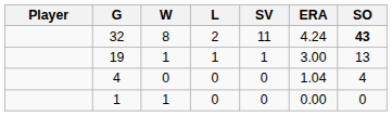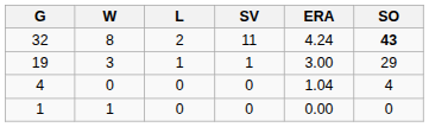- column: Player
19 | W: 1 -> 3
19 | SO: 13 -> 29
